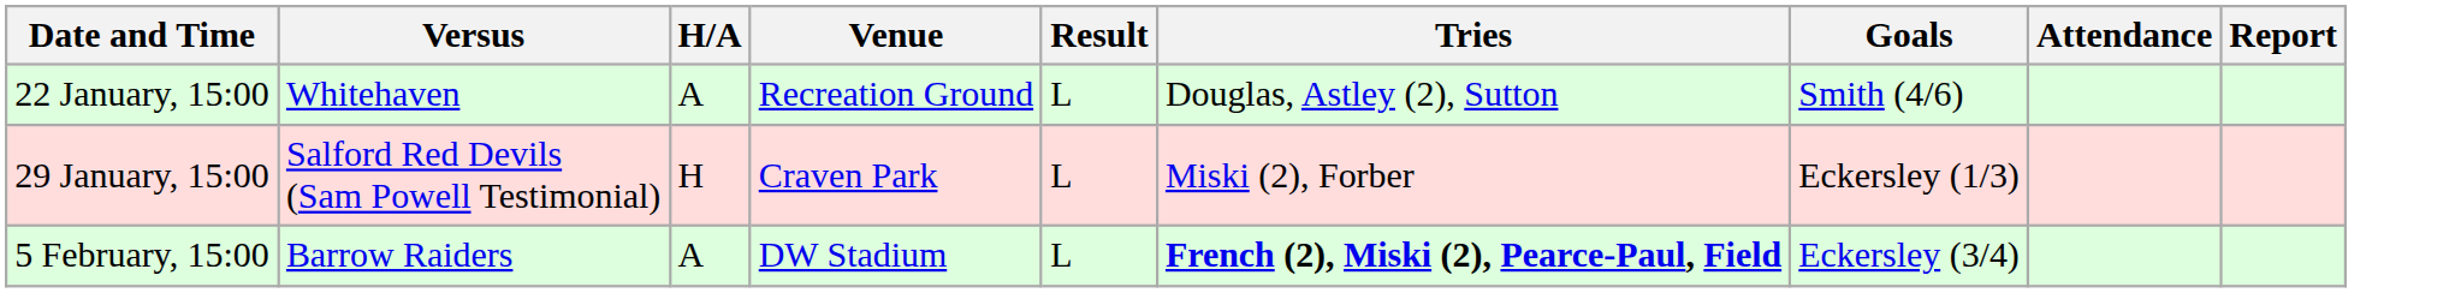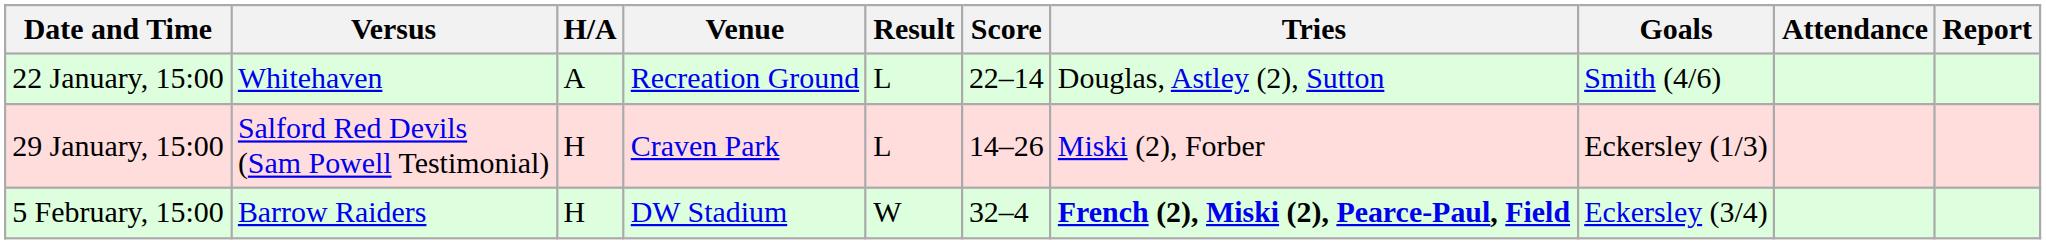+ column: Score | 22–14 | 14–26 | 32–4
5 February, 15:00 | H/A: A -> H
5 February, 15:00 | Result: L -> W
